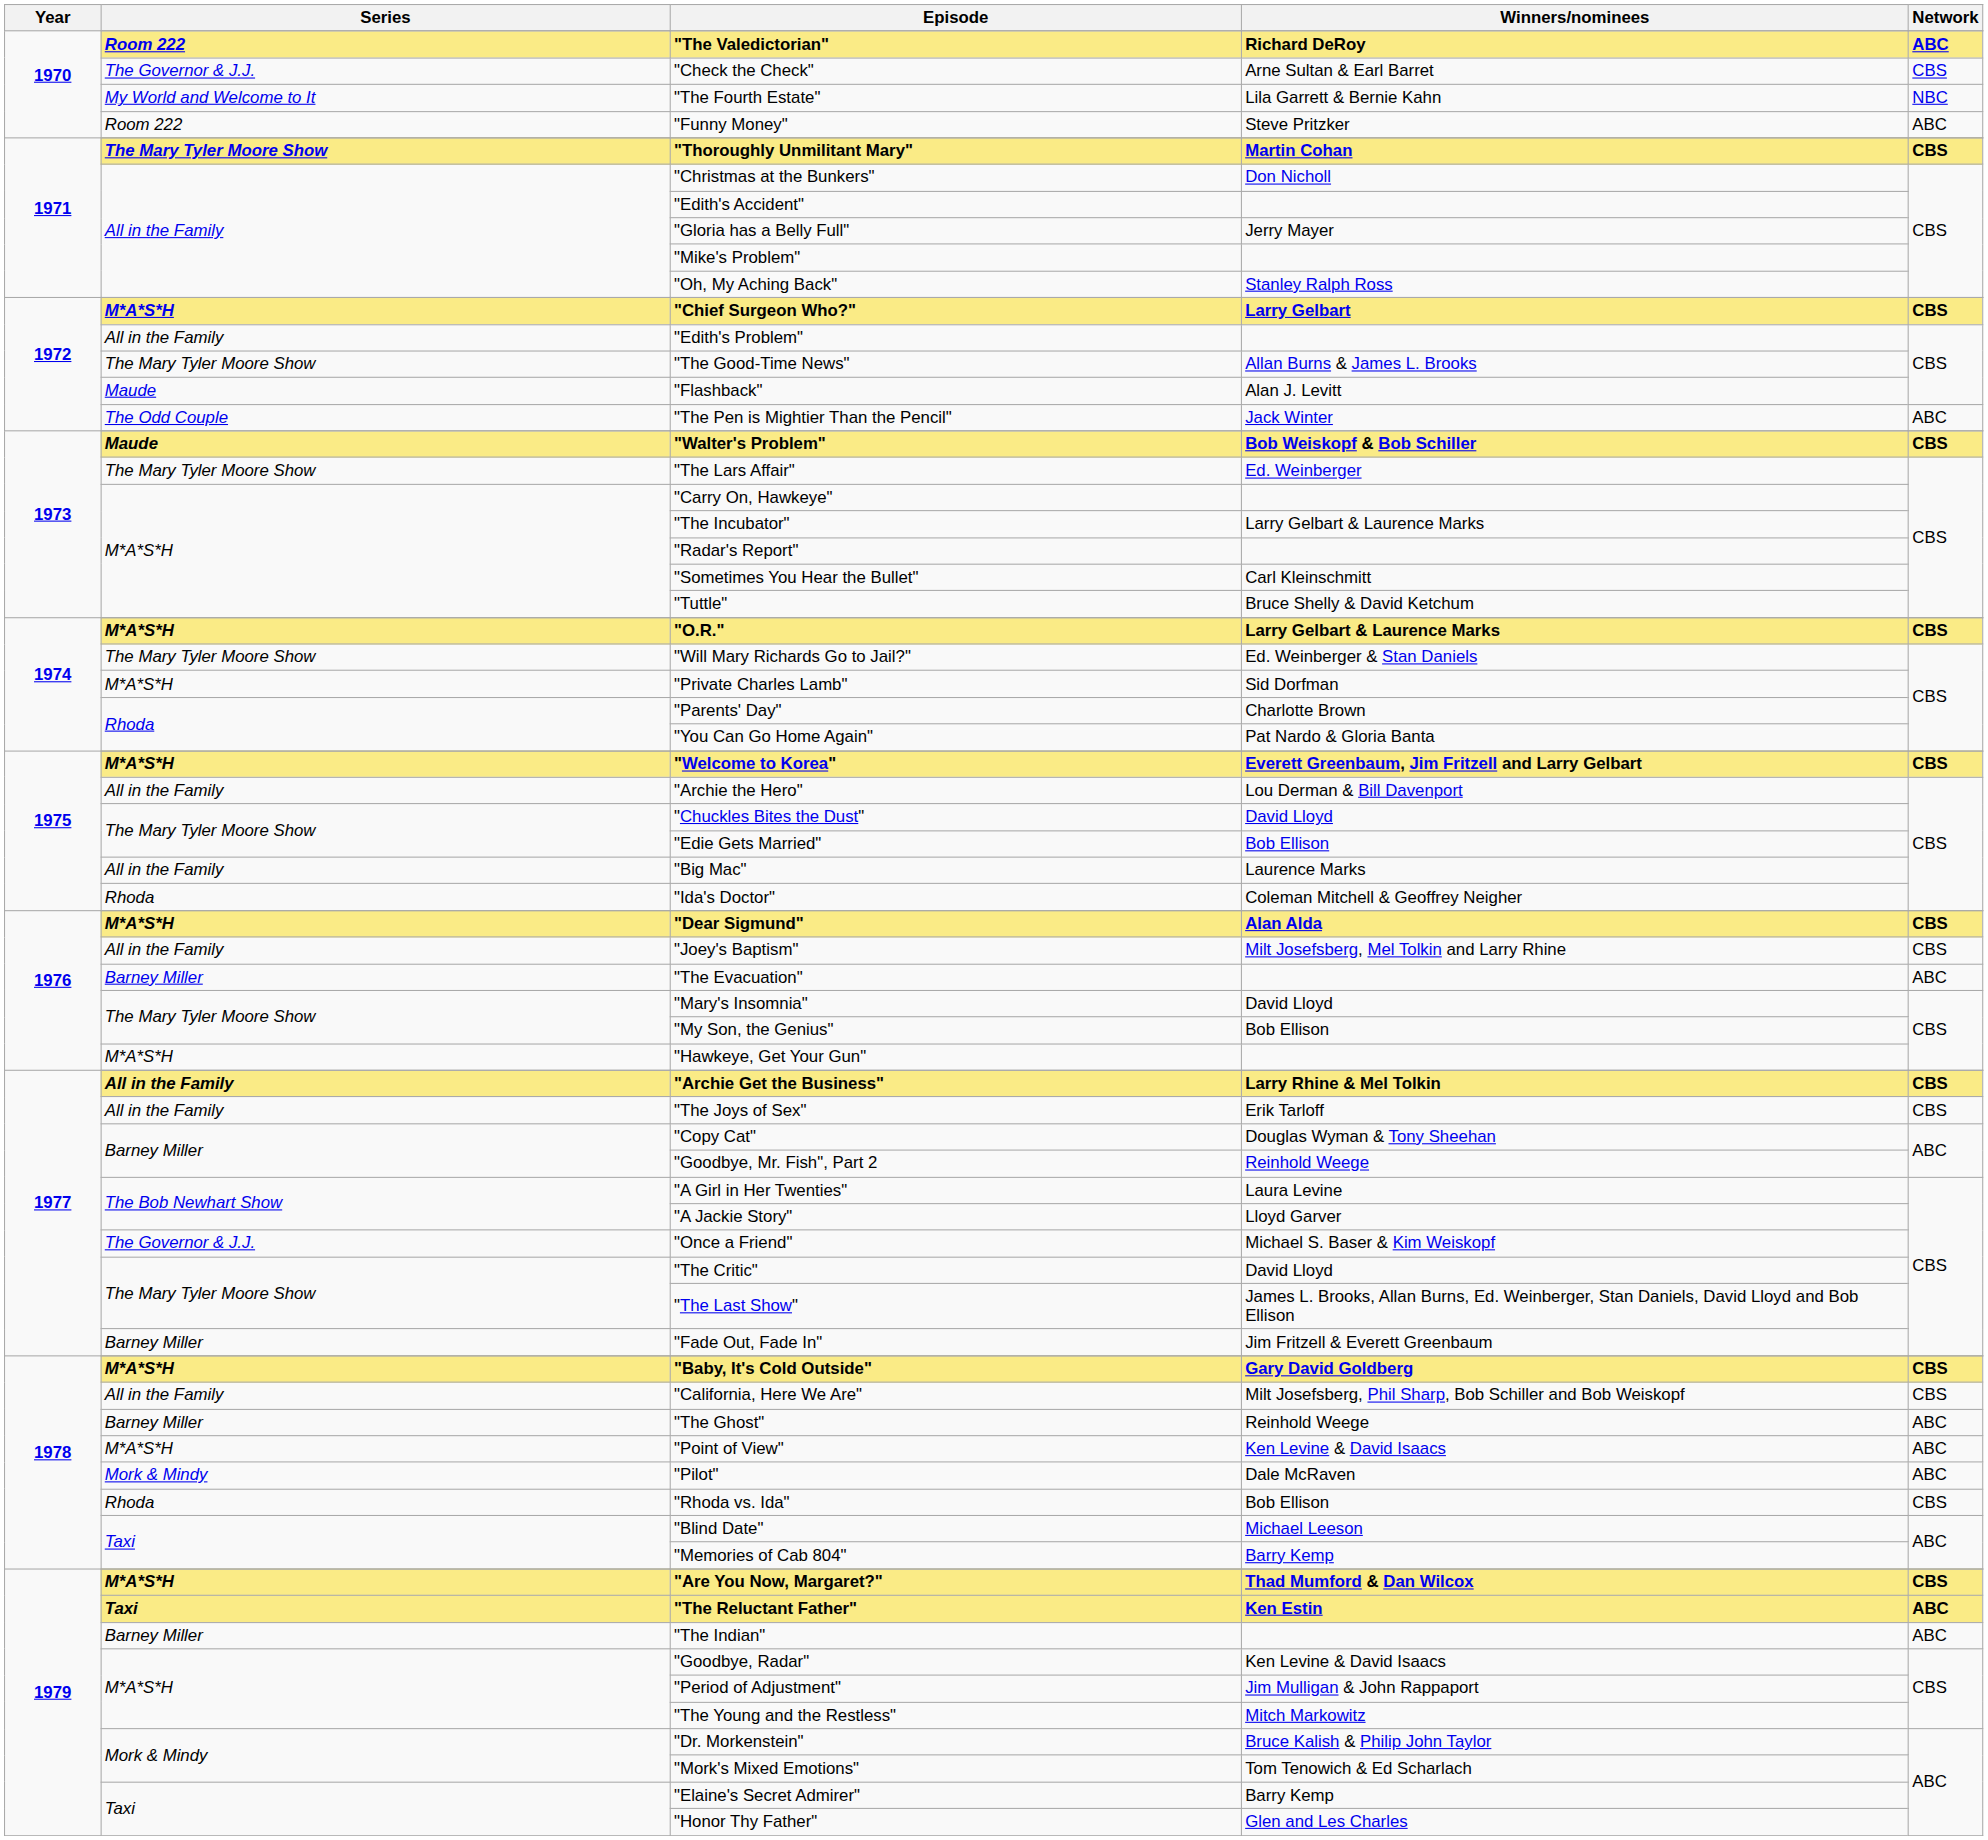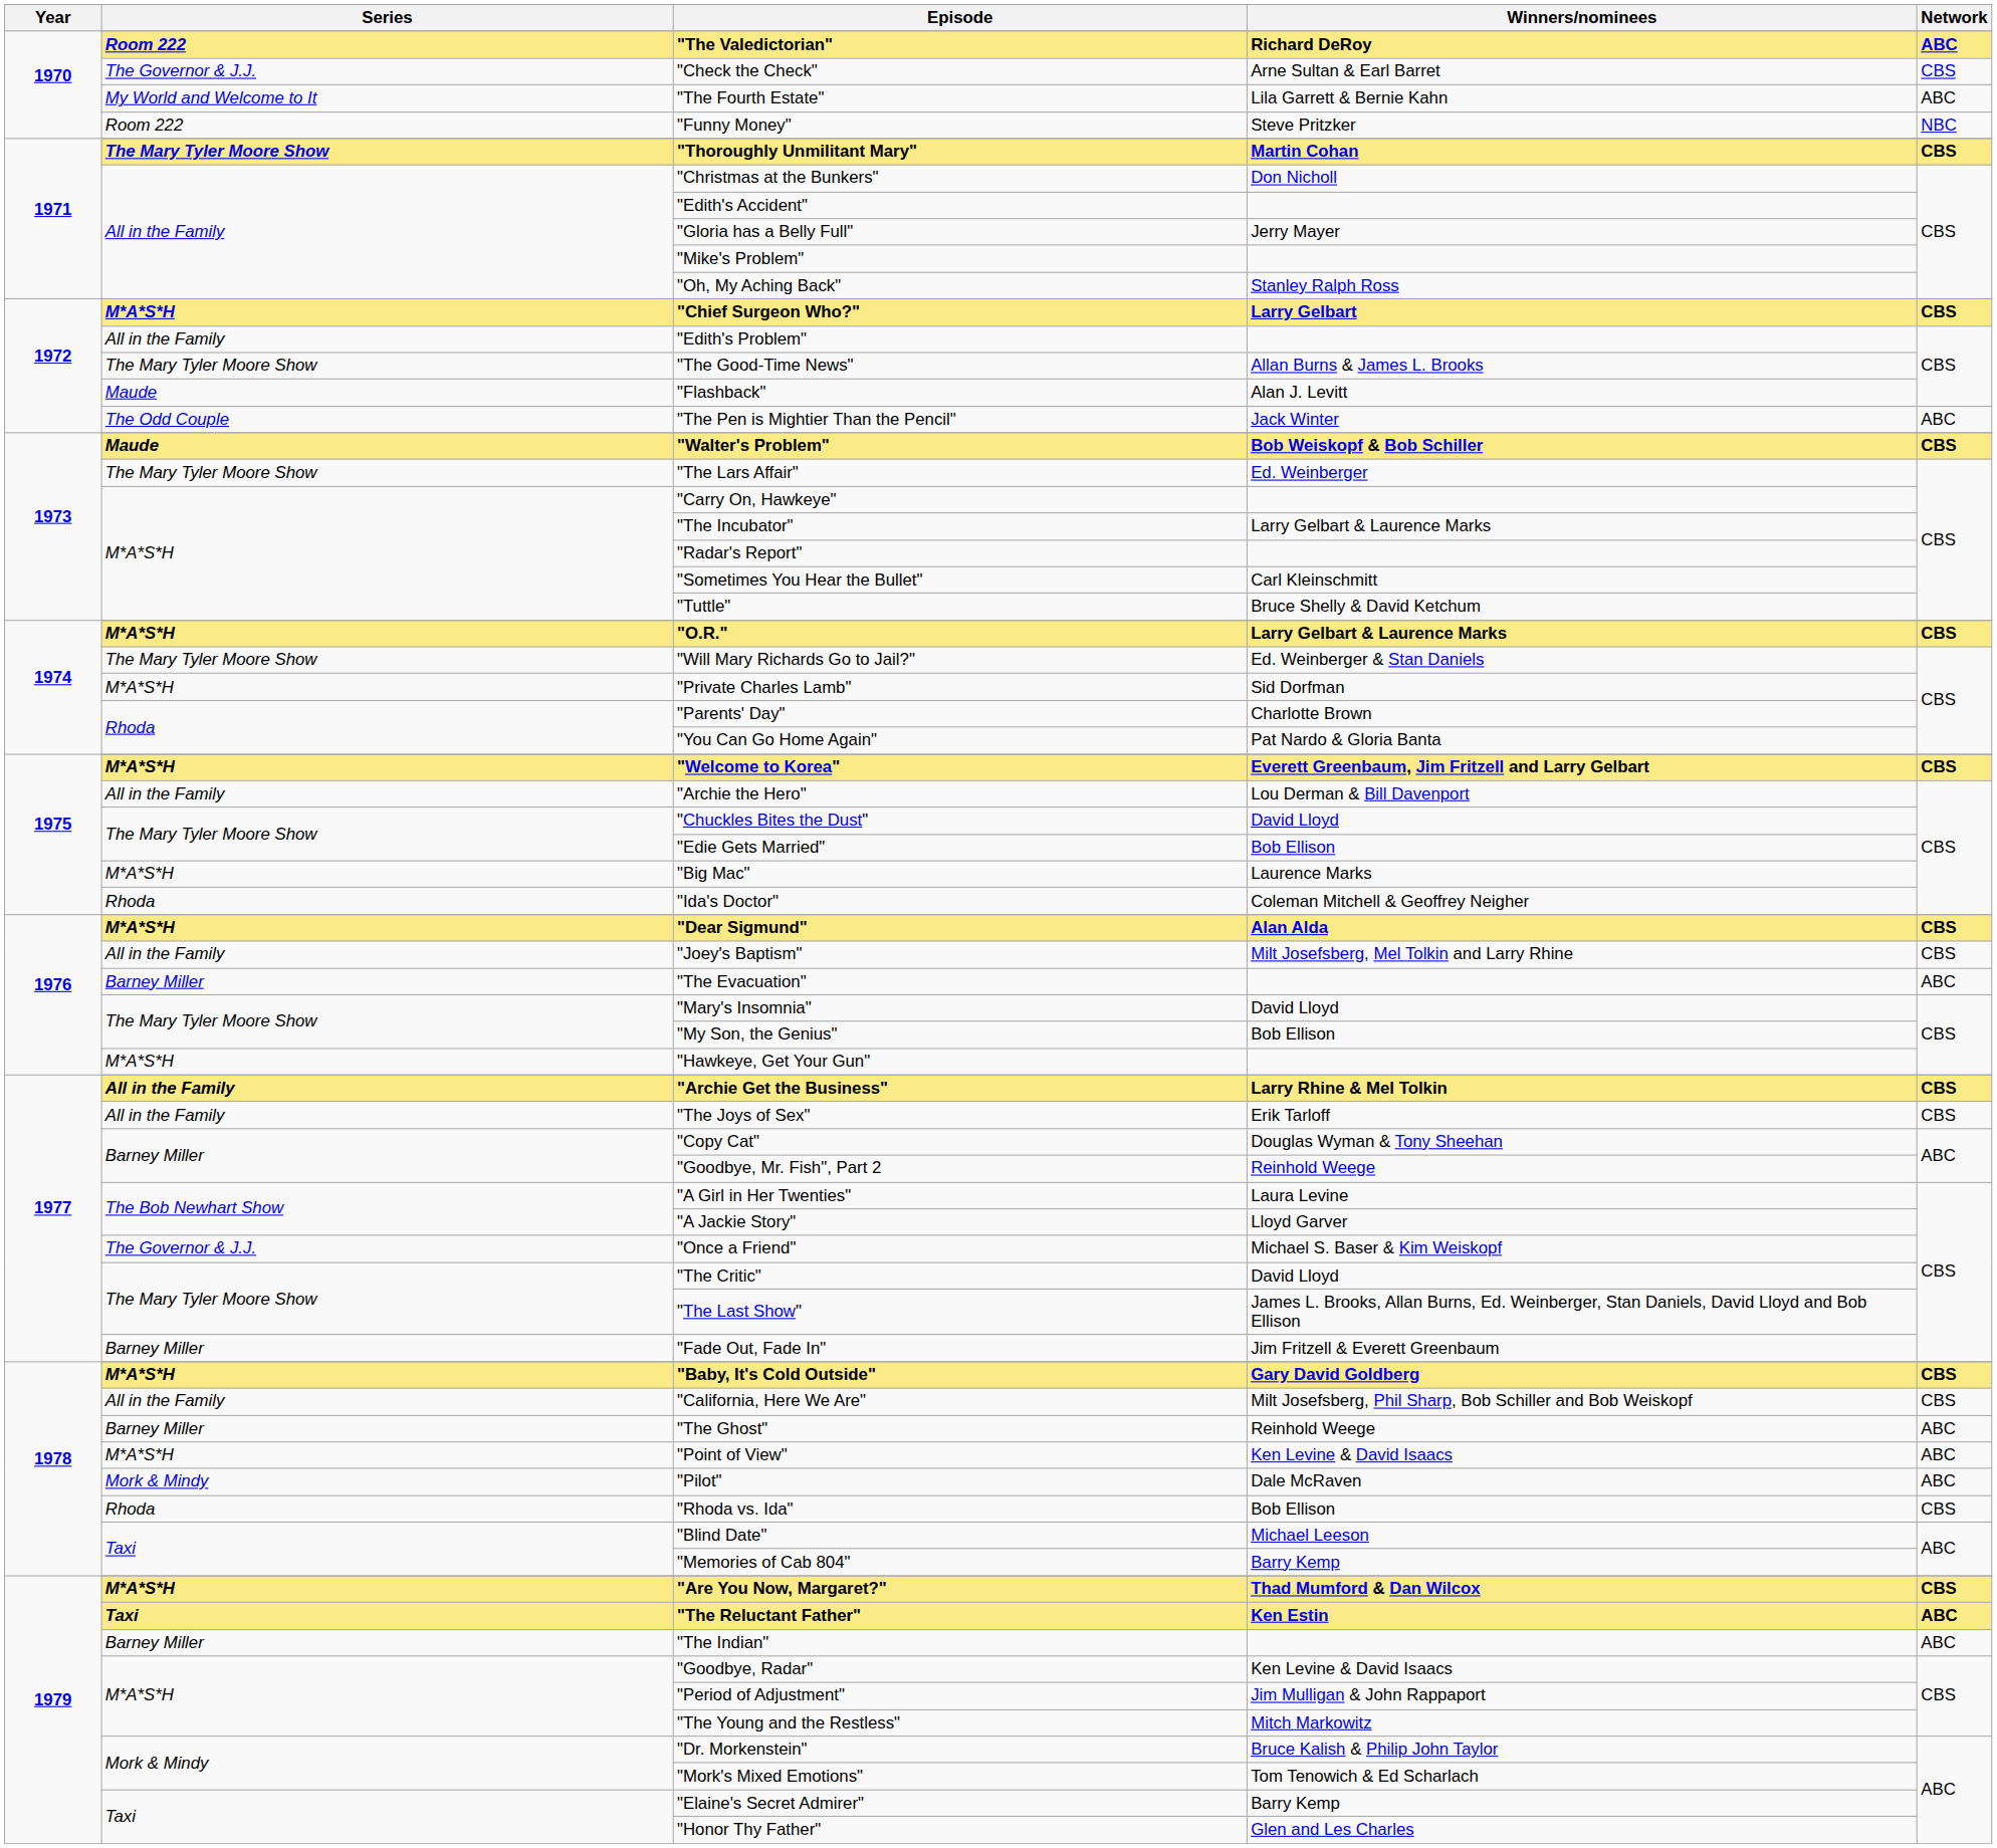"The Fourth Estate" | Network: NBC -> ABC
"Funny Money" | Network: ABC -> NBC
"Big Mac" | Series: All in the Family -> M*A*S*H
